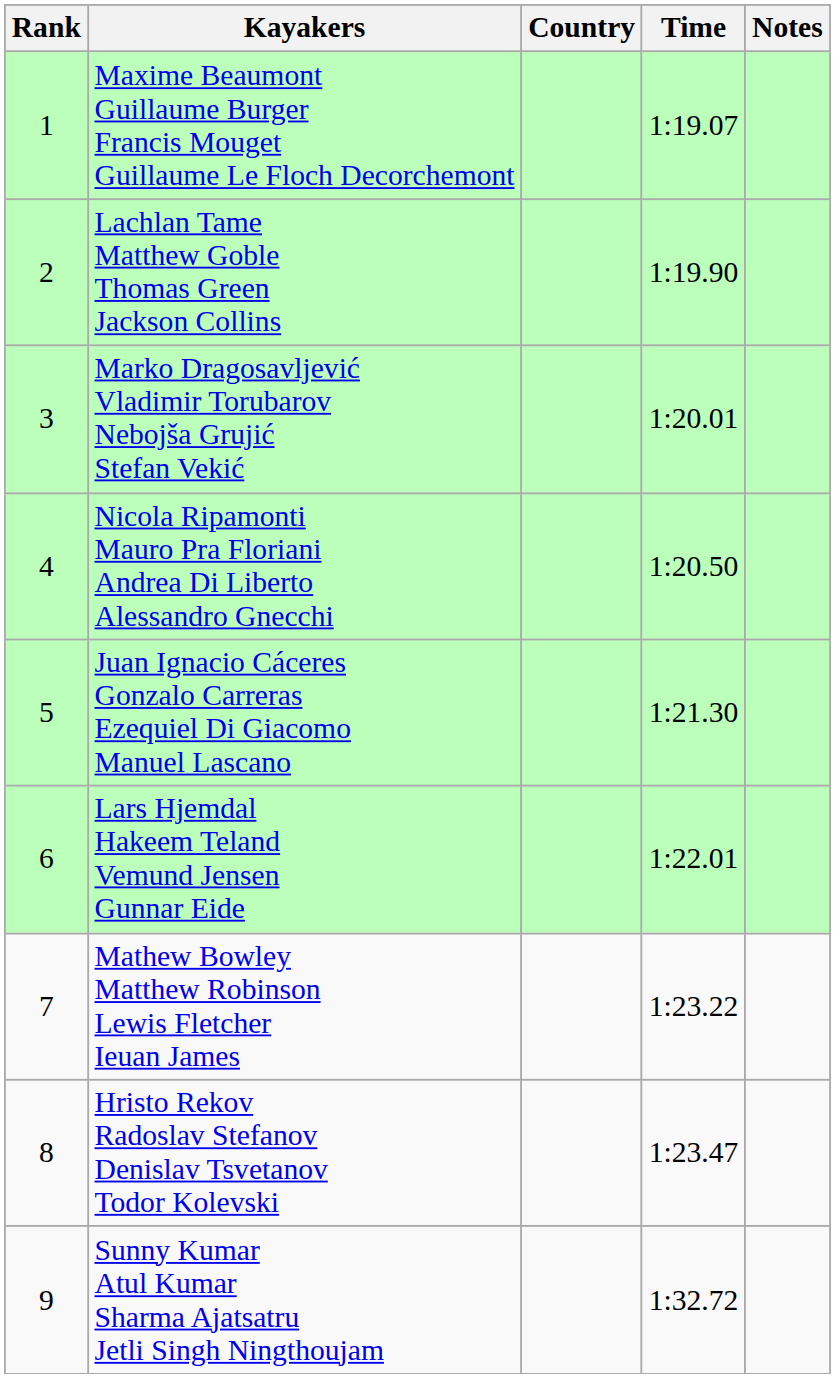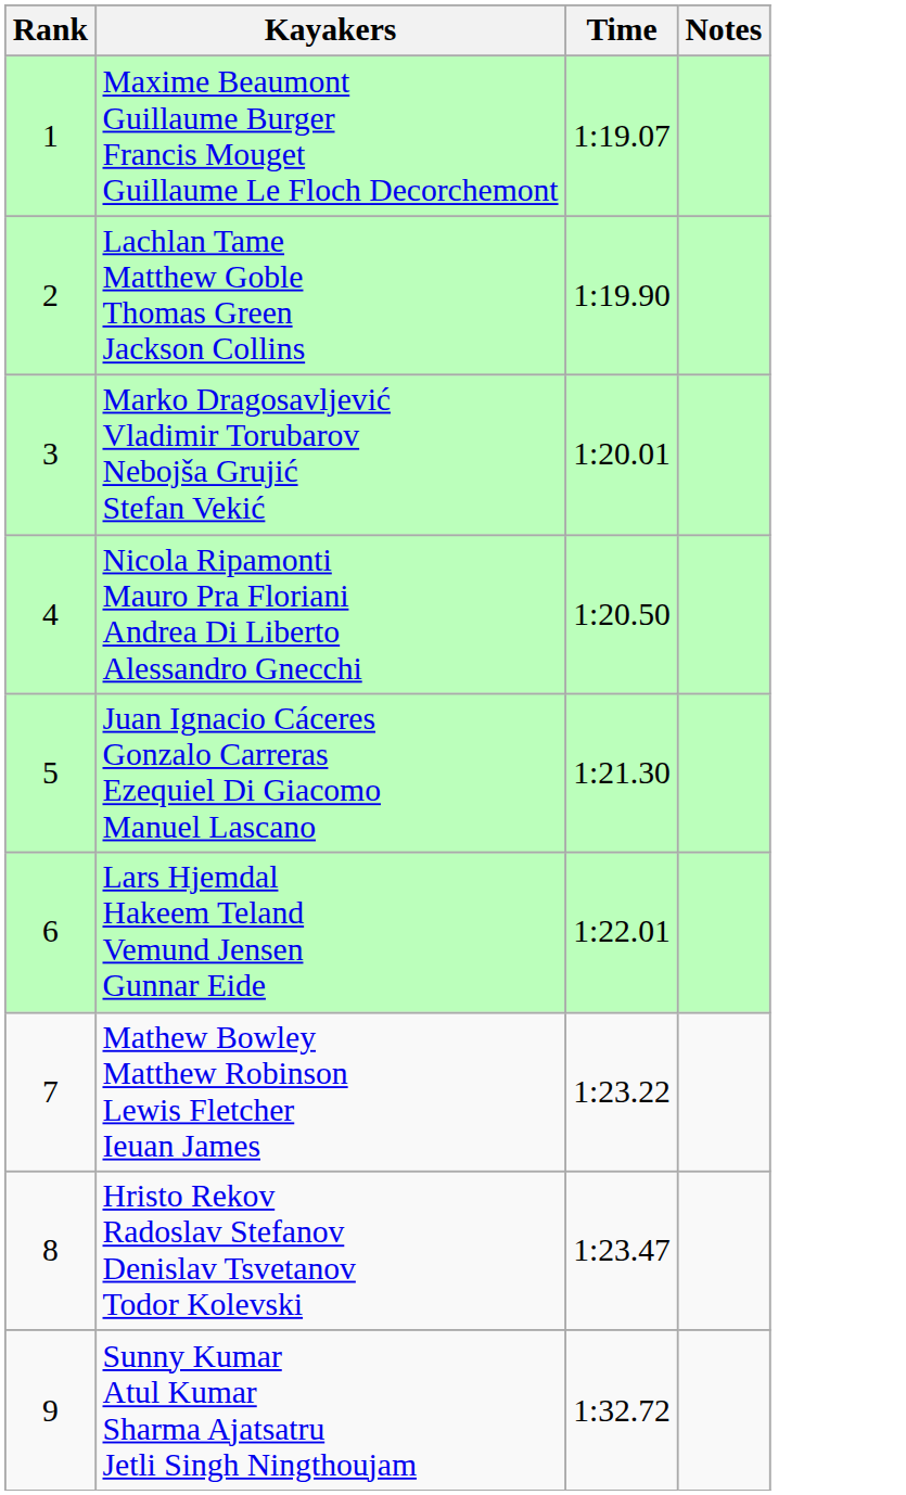- column: Country
